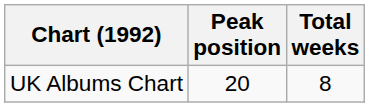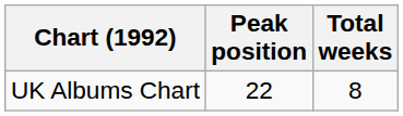UK Albums Chart | Peak position: 20 -> 22
